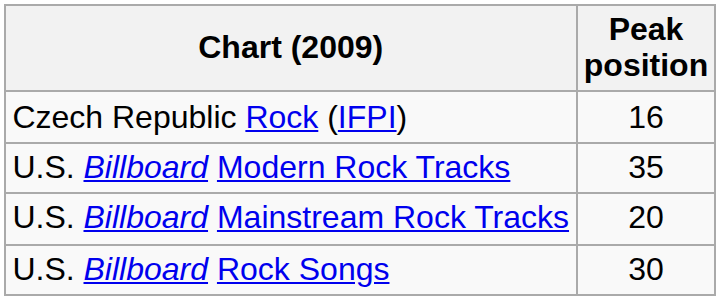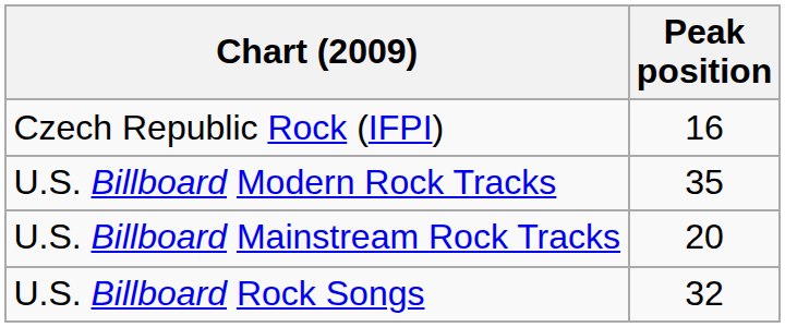U.S. Billboard Rock Songs | Peak position: 30 -> 32
